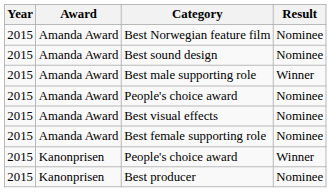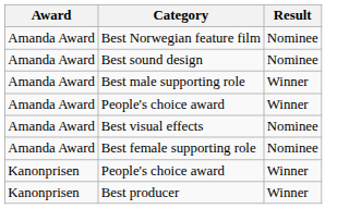- column: Year | 2015 | 2015 | 2015 | 2015 | 2015 | 2015 | 2015 | 2015
Amanda Award / People's choice award | Result: Nominee -> Winner
Best producer | Result: Nominee -> Winner
